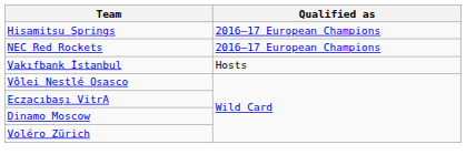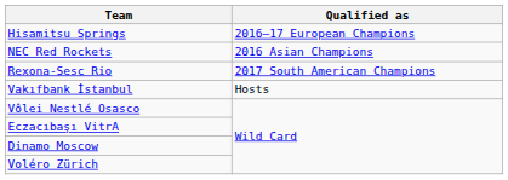NEC Red Rockets | Qualified as: 2016–17 European Champions -> 2016 Asian Champions
+ row: Rexona-Sesc Rio | 2017 South American Champions
